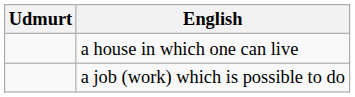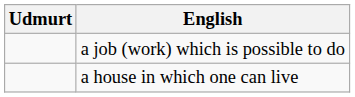rows swapped: a job (work) which is possible to do <-> a house in which one can live
